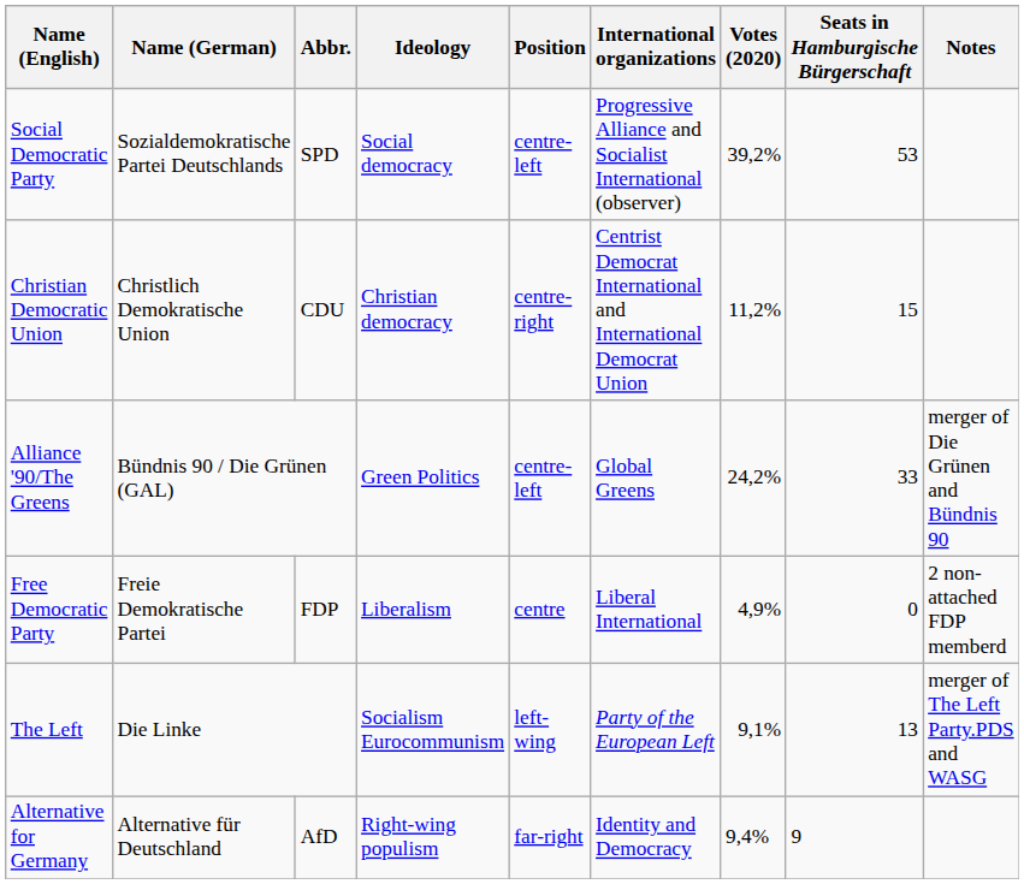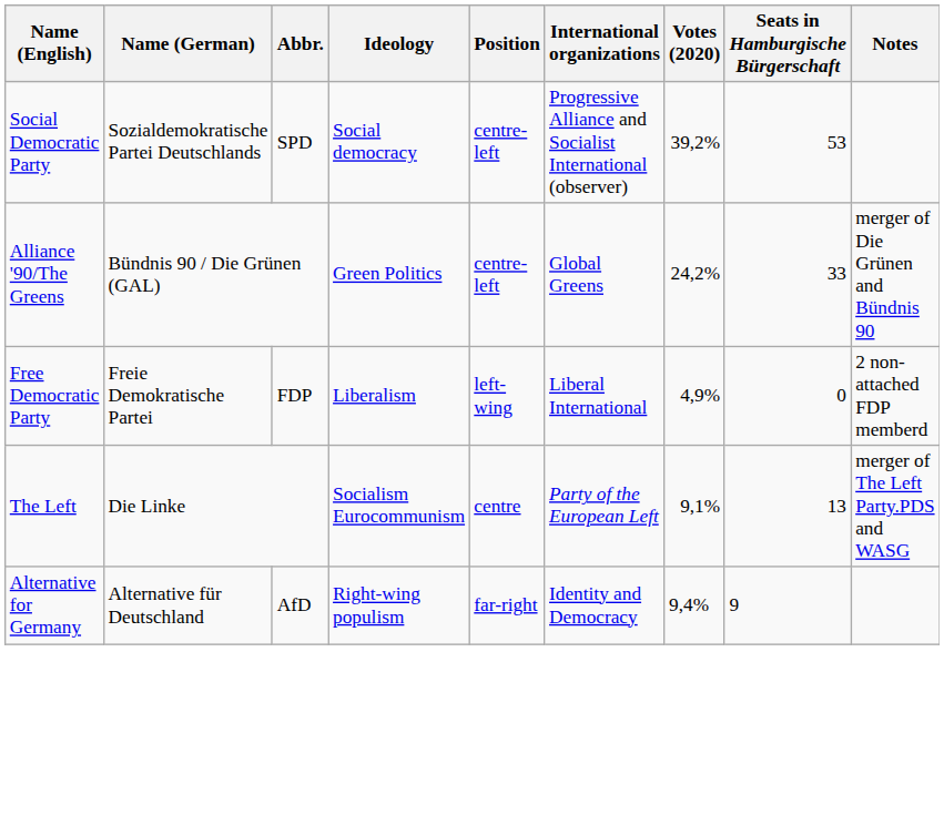- row: Christian Democratic Union | Christlich Demokratische Union | CDU | Christian democracy | centre-right | Centrist Democrat International and International Democrat Union | 11,2% | 15
Free Democratic Party | Position: centre -> left-wing
The Left | Position: left-wing -> centre
